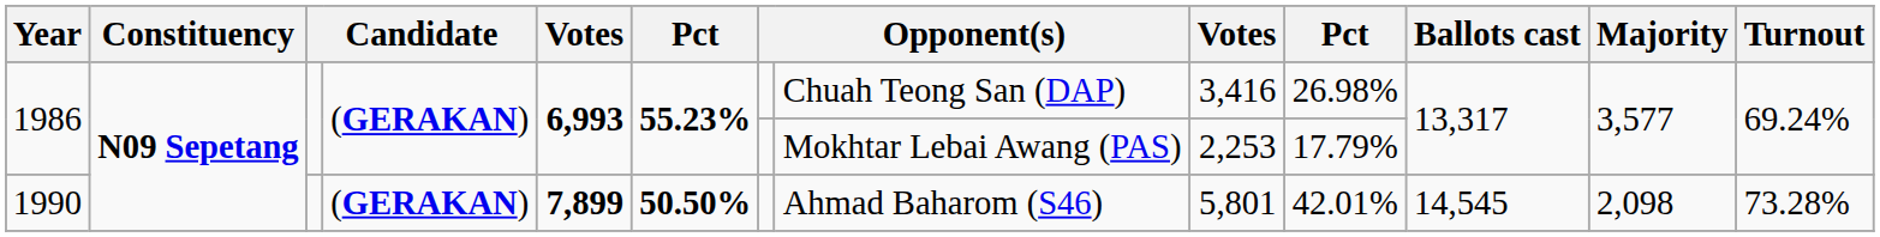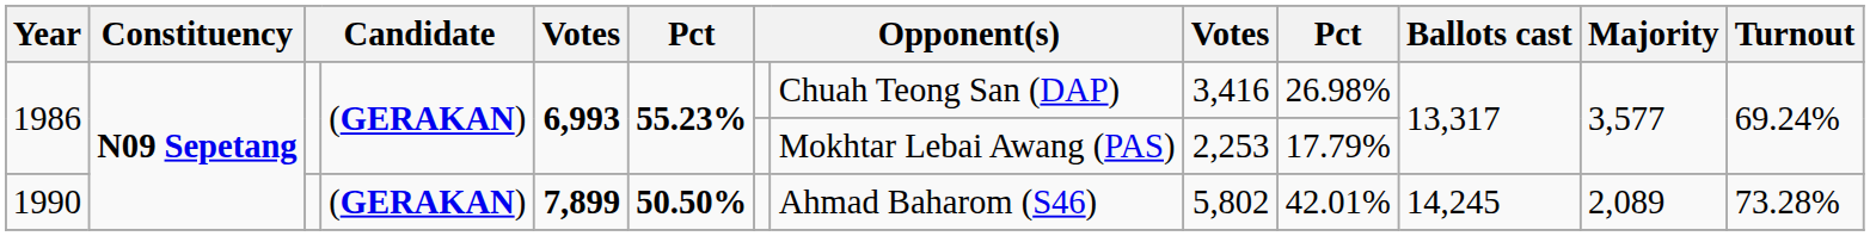1990 | column 9: 5,801 -> 5,802
1990 | Ballots cast: 14,545 -> 14,245
1990 | Majority: 2,098 -> 2,089
